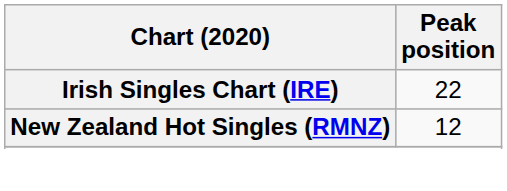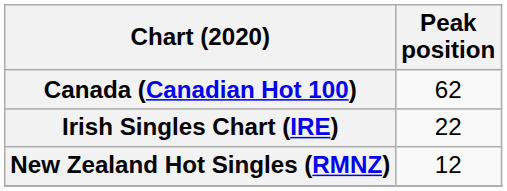+ row: Canada (Canadian Hot 100) | 62
